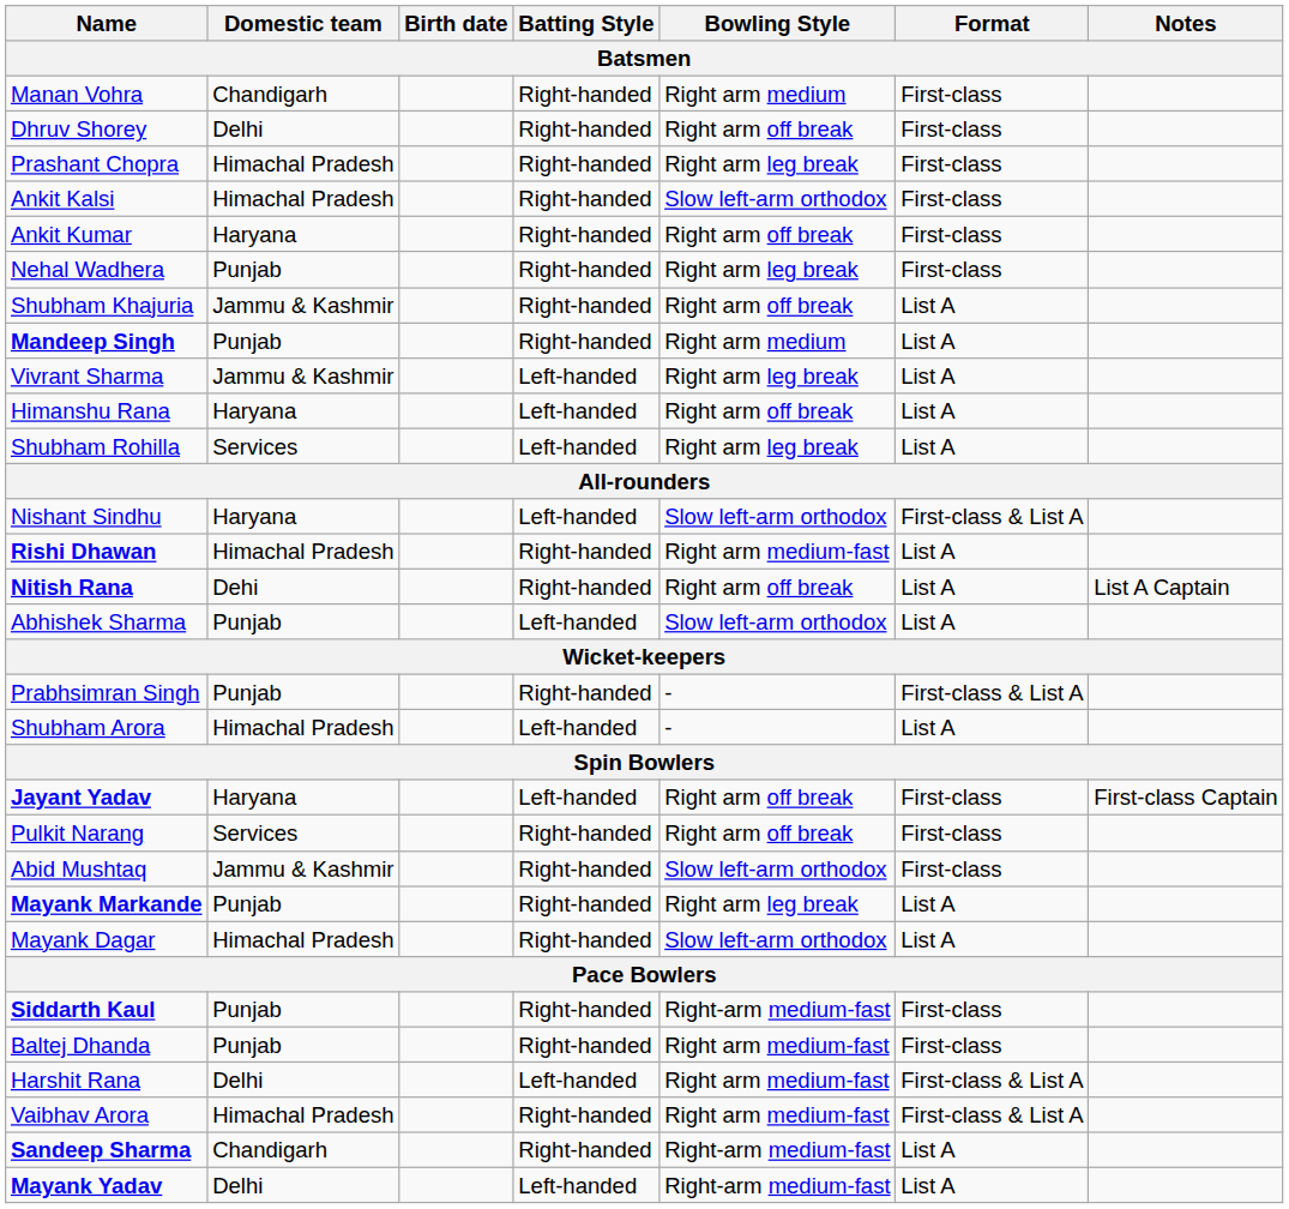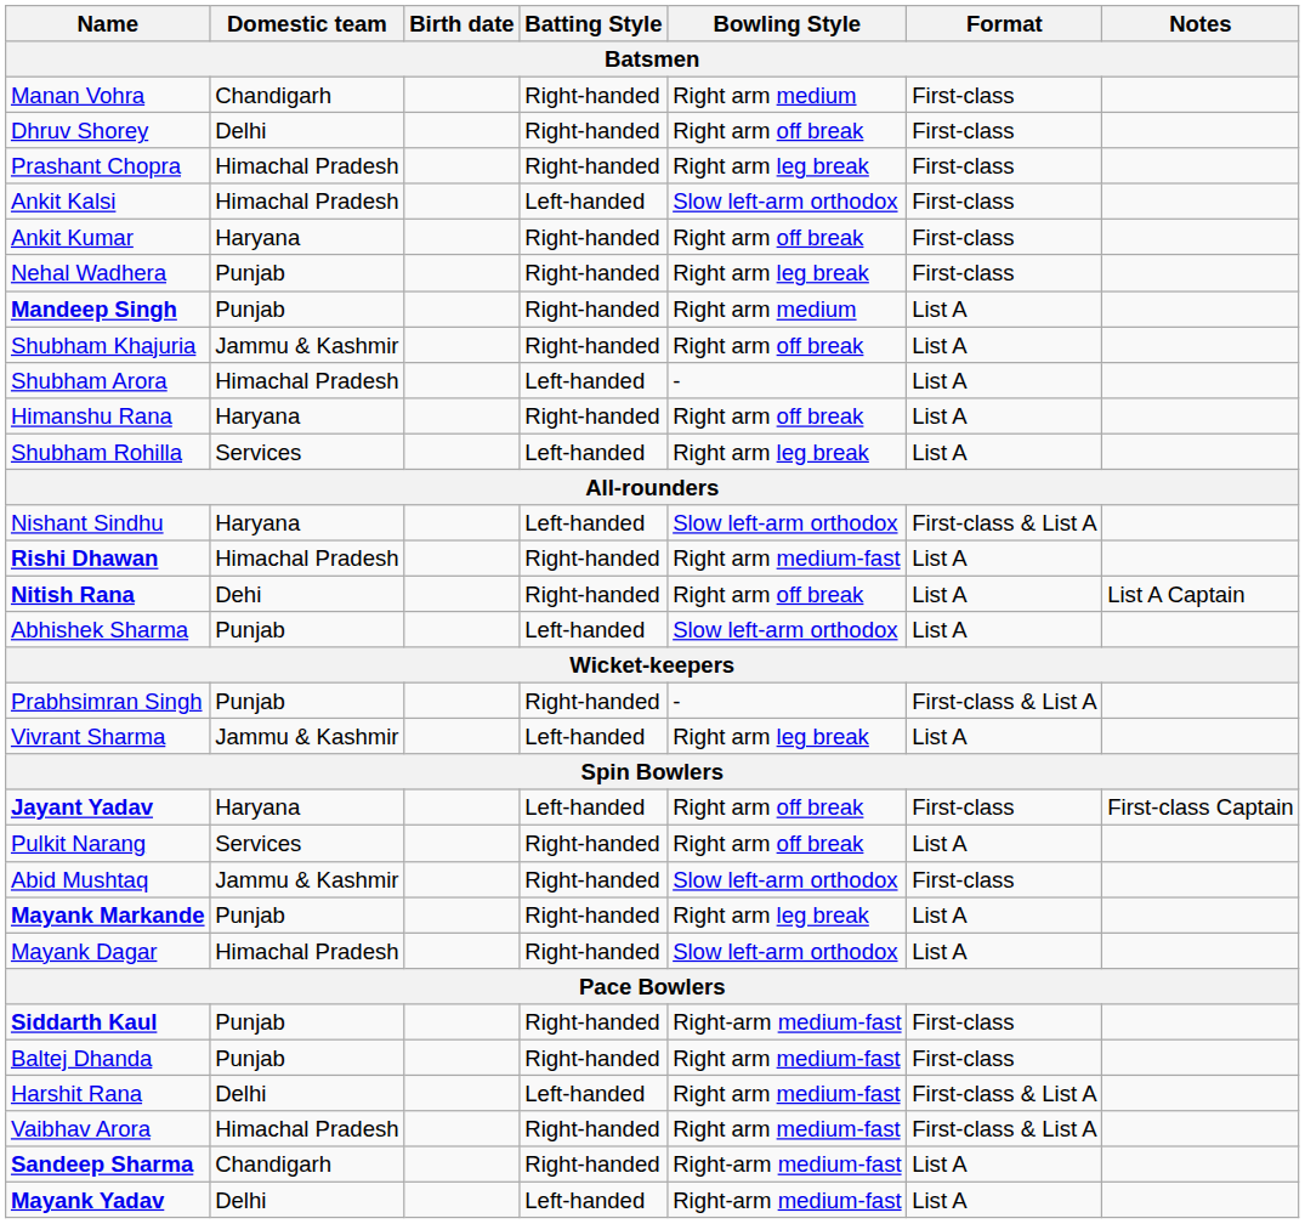Ankit Kalsi | Batting Style: Right-handed -> Left-handed
rows swapped: Mandeep Singh <-> Shubham Khajuria
rows swapped: Vivrant Sharma <-> Shubham Arora
Himanshu Rana | Batting Style: Left-handed -> Right-handed
Pulkit Narang | Format: First-class -> List A
